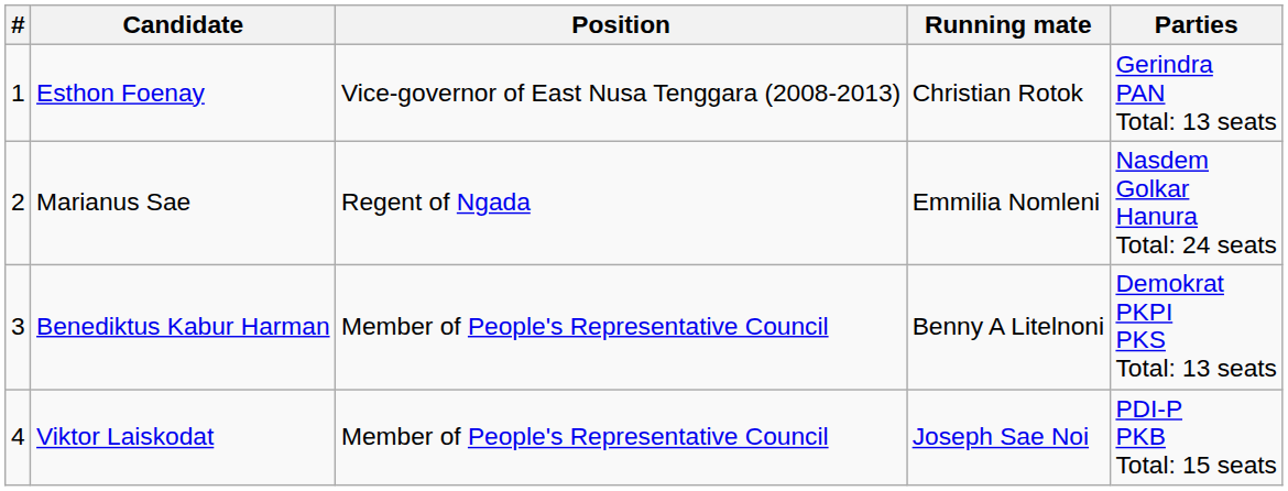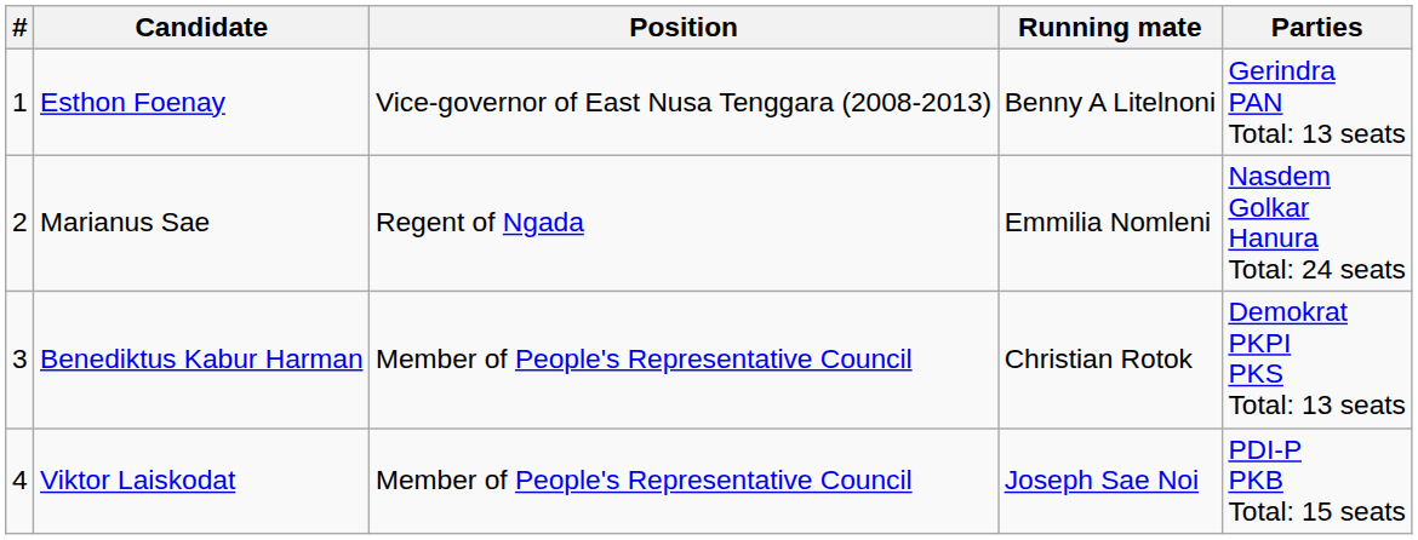Esthon Foenay | Running mate: Christian Rotok -> Benny A Litelnoni
Benediktus Kabur Harman | Running mate: Benny A Litelnoni -> Christian Rotok
